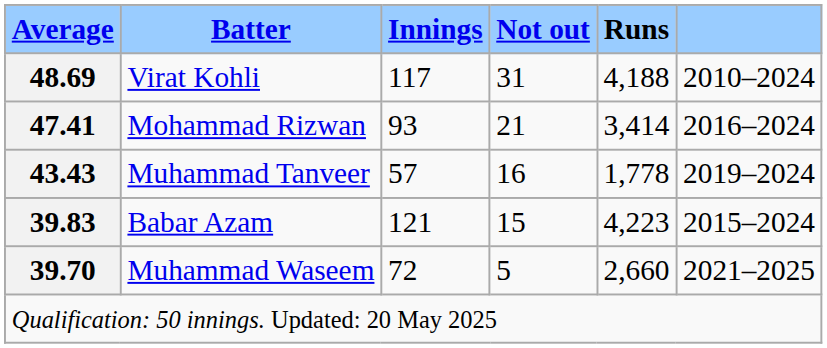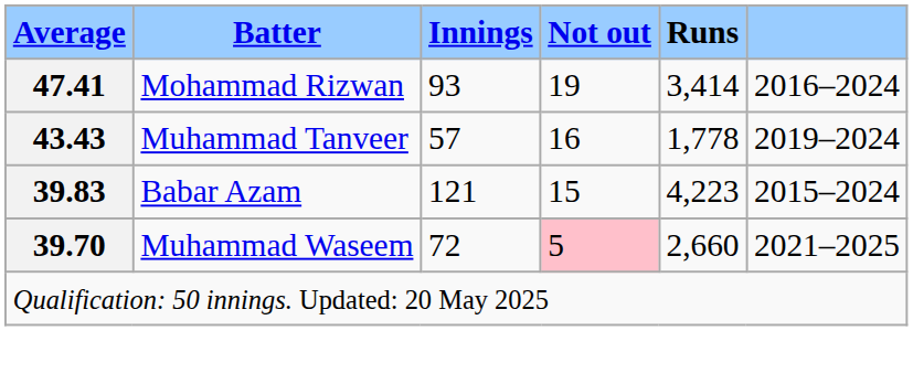- row: 48.69 | Virat Kohli | 117 | 31 | 4,188 | 2010–2024
Mohammad Rizwan | Not out: 21 -> 19
Muhammad Waseem | Not out: no background -> pink background
